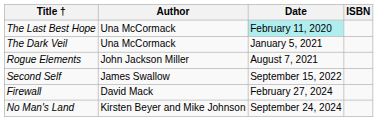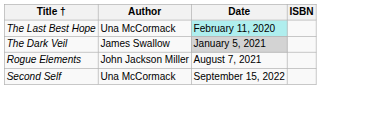The Dark Veil | Author: Una McCormack -> James Swallow
The Dark Veil | Date: no background -> lightgrey background
Second Self | Author: James Swallow -> Una McCormack
- row: Firewall | David Mack | February 27, 2024
- row: No Man's Land | Kirsten Beyer and Mike Johnson | September 24, 2024
